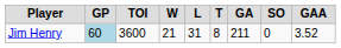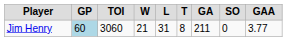Jim Henry | TOI: 3600 -> 3060
Jim Henry | GAA: 3.52 -> 3.77
